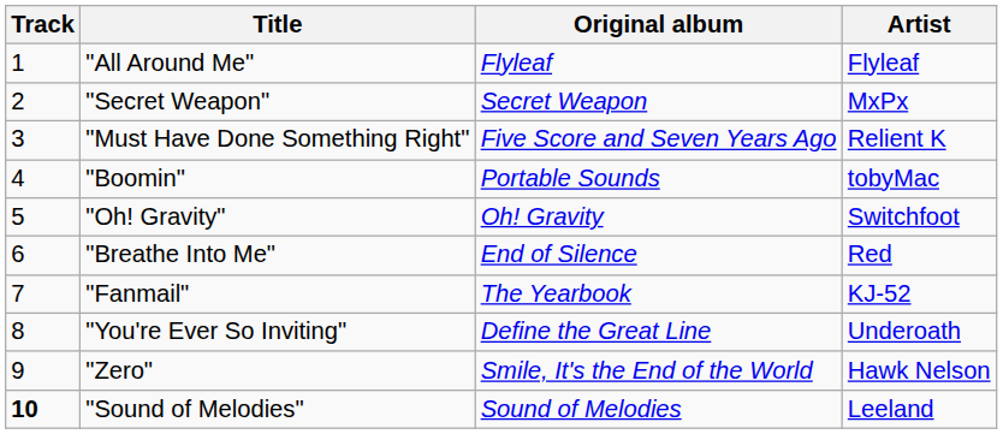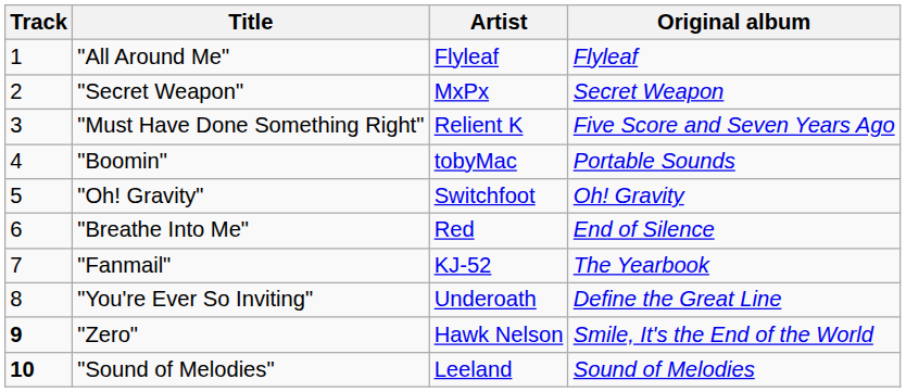columns swapped: Artist <-> Original album
"Zero" | Track: normal -> bold
